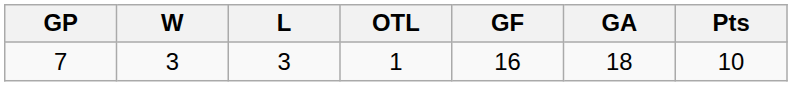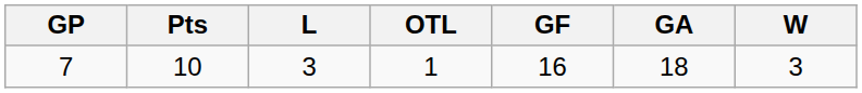columns swapped: W <-> Pts
